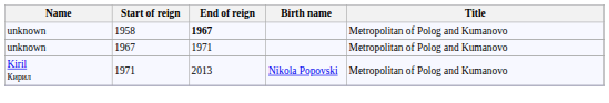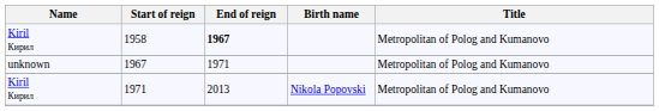1958 | Name: unknown -> Kiril Кирил
